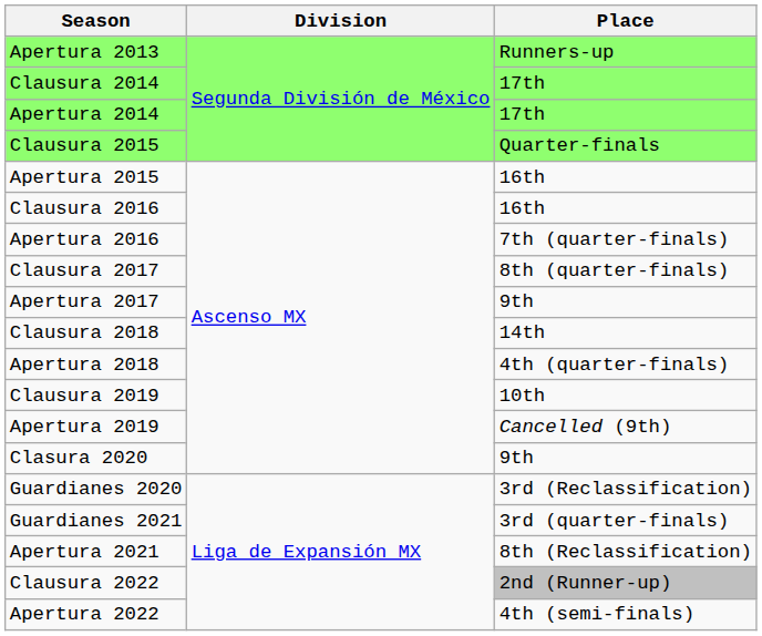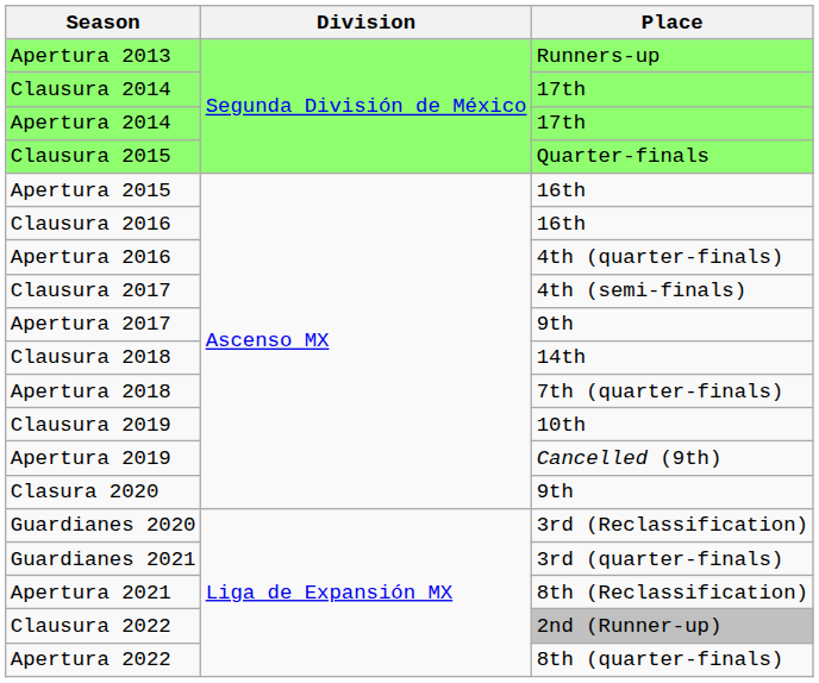Apertura 2016 | Place: 7th (quarter-finals) -> 4th (quarter-finals)
Clausura 2017 | Place: 8th (quarter-finals) -> 4th (semi-finals)
Apertura 2018 | Place: 4th (quarter-finals) -> 7th (quarter-finals)
Apertura 2022 | Place: 4th (semi-finals) -> 8th (quarter-finals)
